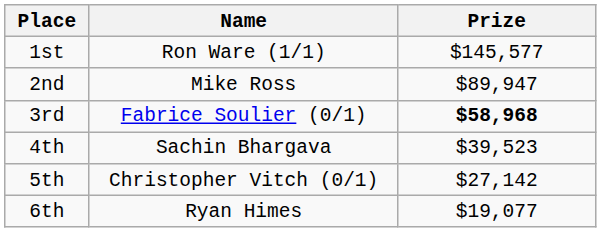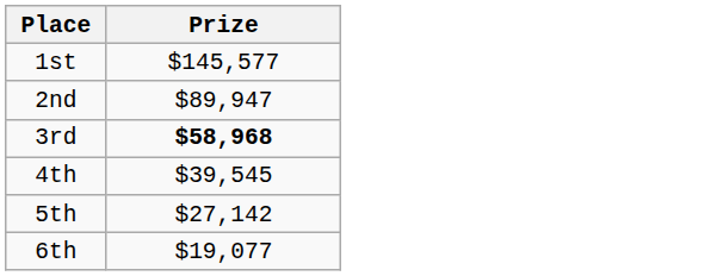- column: Name | Ron Ware (1/1) | Mike Ross | Fabrice Soulier (0/1) | Sachin Bhargava | Christopher Vitch (0/1) | Ryan Himes
4th | Prize: $39,523 -> $39,545
